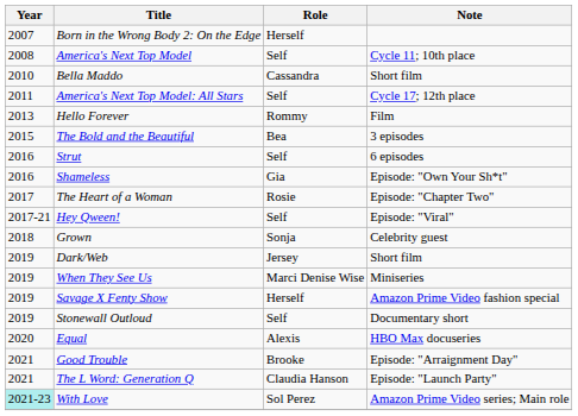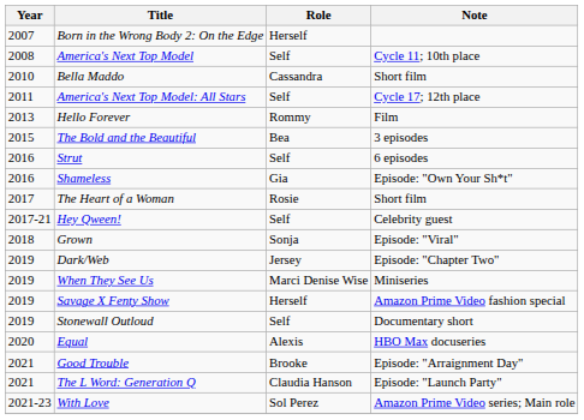The Heart of a Woman | Note: Episode: "Chapter Two" -> Short film
Hey Qween! | Note: Episode: "Viral" -> Celebrity guest
Grown | Note: Celebrity guest -> Episode: "Viral"
Dark/Web | Note: Short film -> Episode: "Chapter Two"
With Love | Year: paleturquoise background -> no background
